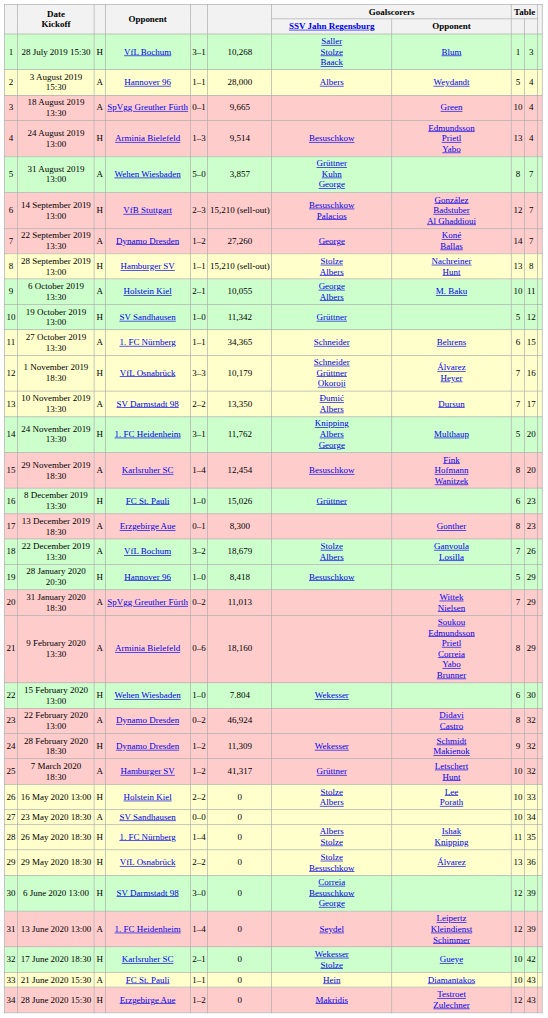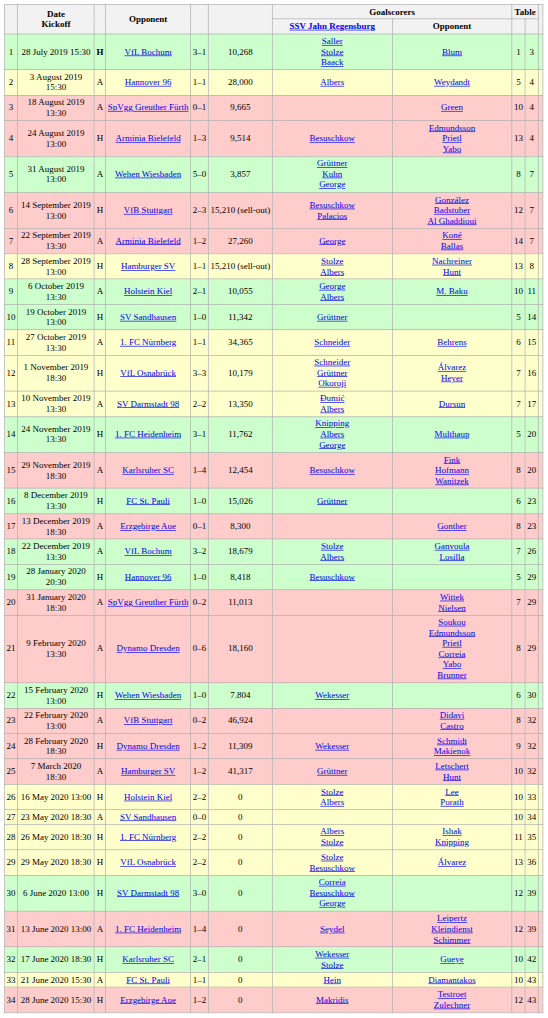28 July 2019 15:30 | column 3: normal -> bold
22 September 2019 13:30 | Opponent: Dynamo Dresden -> Arminia Bielefeld
19 October 2019 13:00 | column 10: 12 -> 14
9 February 2020 13:30 | Opponent: Arminia Bielefeld -> Dynamo Dresden
22 February 2020 13:00 | Opponent: Dynamo Dresden -> VfB Stuttgart
26 May 2020 18:30 | column 5: 1–4 -> 2–2
